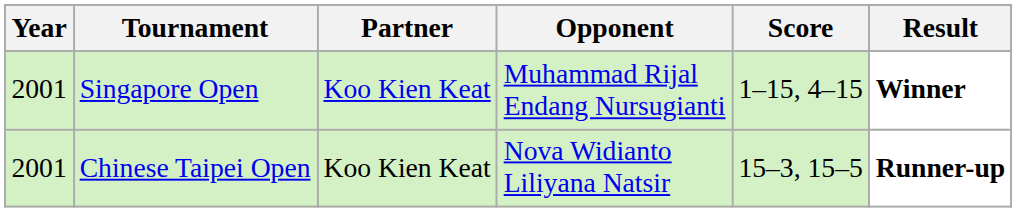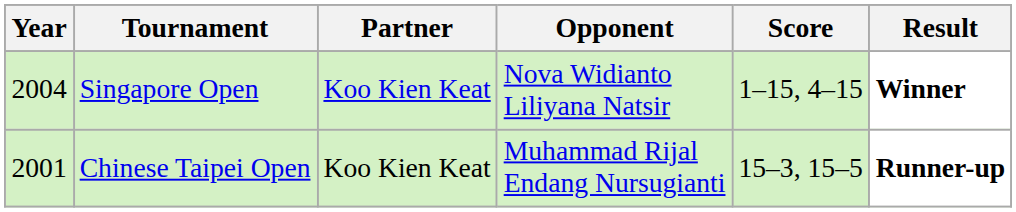Singapore Open | Year: 2001 -> 2004
Singapore Open | Opponent: Muhammad Rijal Endang Nursugianti -> Nova Widianto Liliyana Natsir
Chinese Taipei Open | Opponent: Nova Widianto Liliyana Natsir -> Muhammad Rijal Endang Nursugianti
